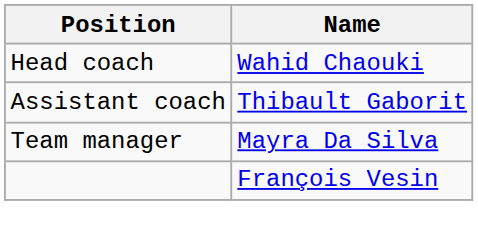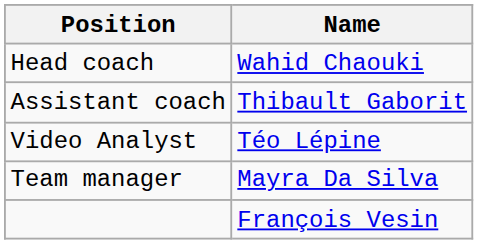+ row: Video Analyst | Téo Lépine
